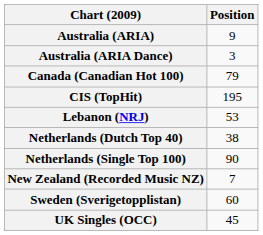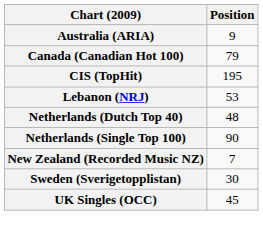- row: Australia (ARIA Dance) | 3
Netherlands (Dutch Top 40) | Position: 38 -> 48
Sweden (Sverigetopplistan) | Position: 60 -> 30
